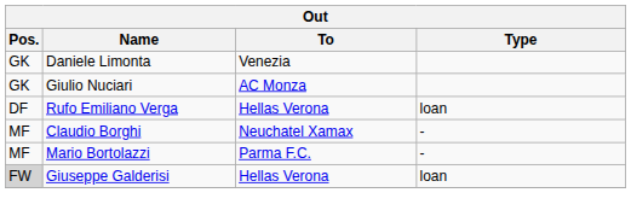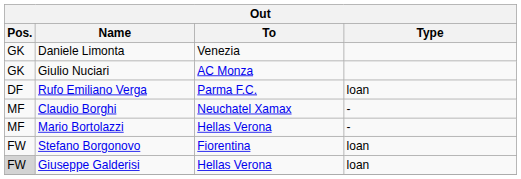Rufo Emiliano Verga | To: Hellas Verona -> Parma F.C.
Mario Bortolazzi | To: Parma F.C. -> Hellas Verona
+ row: FW | Stefano Borgonovo | Fiorentina | loan
